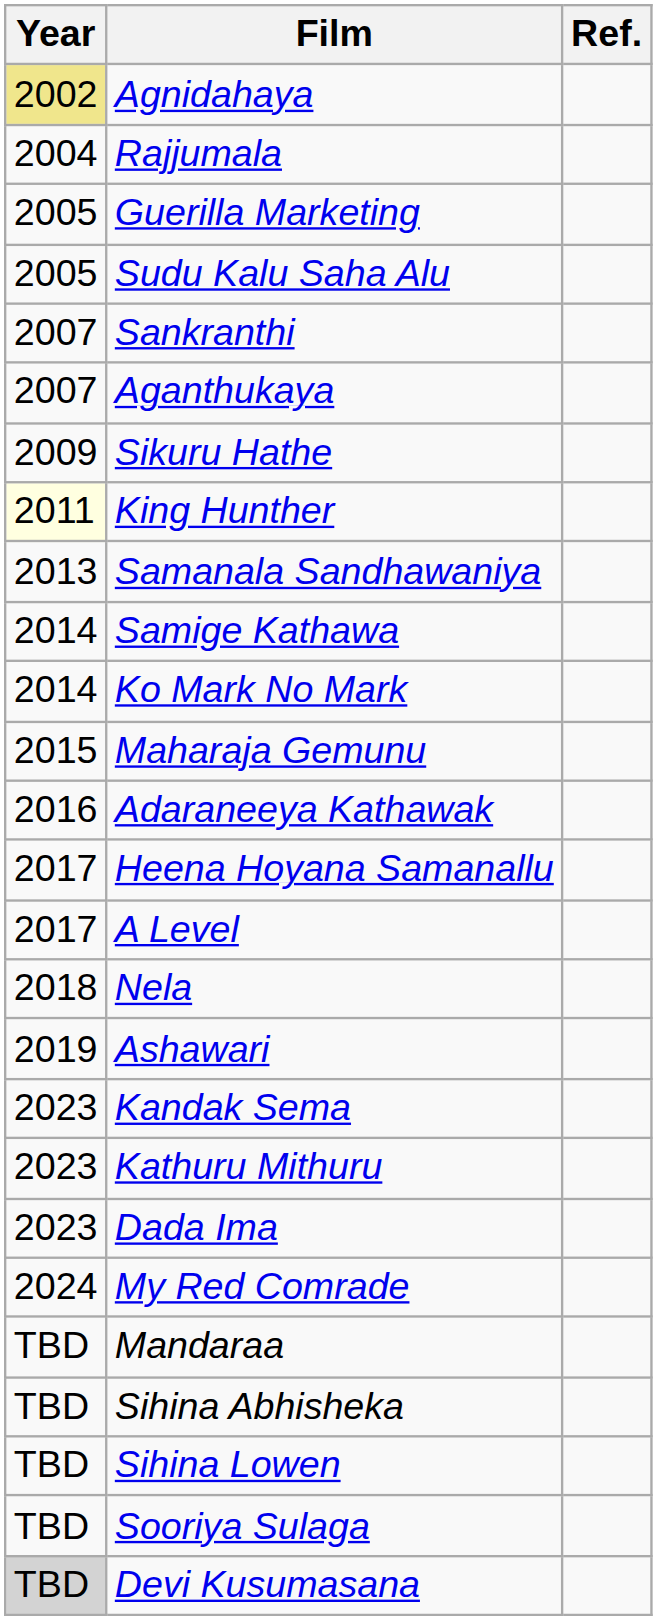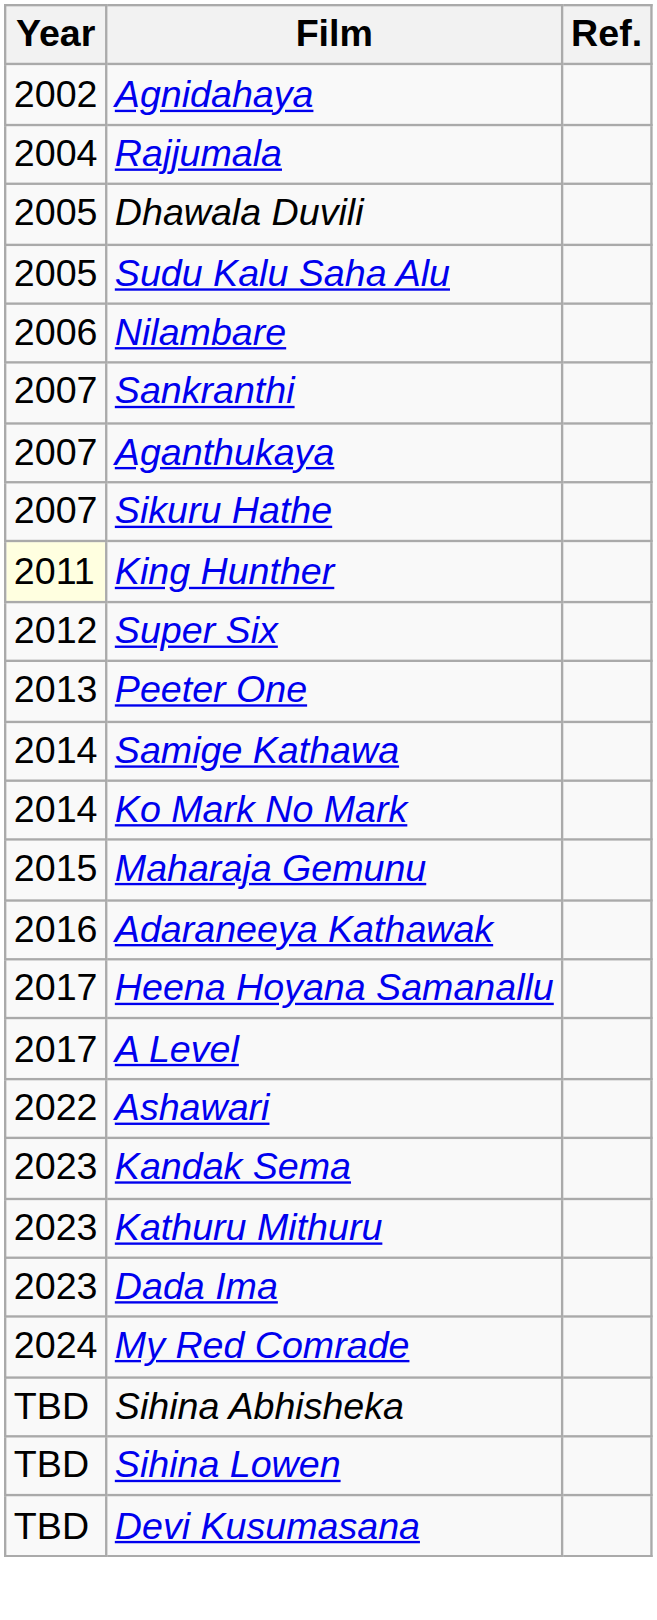Agnidahaya | Year: khaki background -> no background
+ row: 2005 | Dhawala Duvili
- row: 2005 | Guerilla Marketing
+ row: 2006 | Nilambare
Sikuru Hathe | Year: 2009 -> 2007
+ row: 2012 | Super Six
- row: 2013 | Samanala Sandhawaniya
+ row: 2013 | Peeter One
- row: 2018 | Nela
Ashawari | Year: 2019 -> 2022
- row: TBD | Mandaraa
- row: TBD | Sooriya Sulaga
Devi Kusumasana | Year: lightgrey background -> no background
